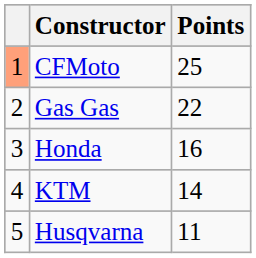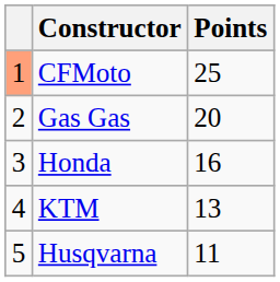Gas Gas | Points: 22 -> 20
KTM | Points: 14 -> 13
